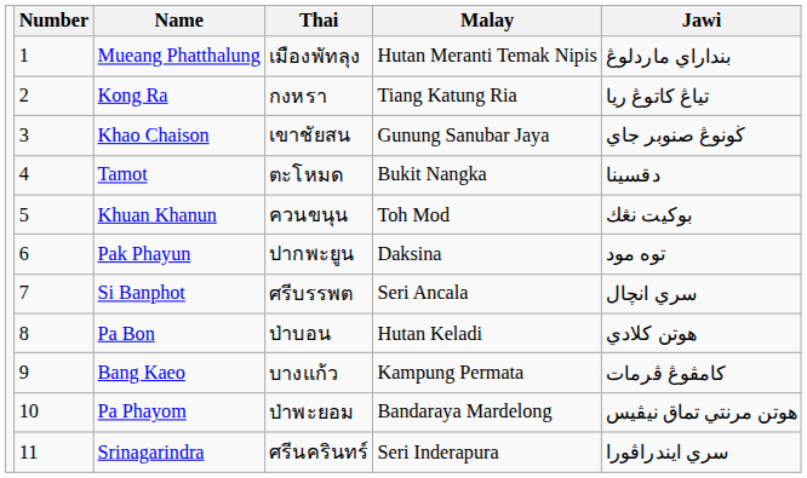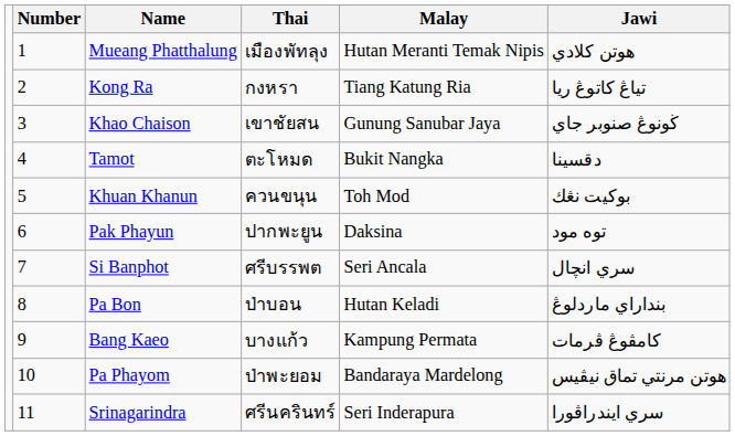Mueang Phatthalung | Jawi: بنداراي ماردلوڠ -> هوتن كلادي
Pa Bon | Jawi: هوتن كلادي -> بنداراي ماردلوڠ
